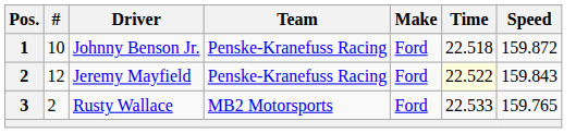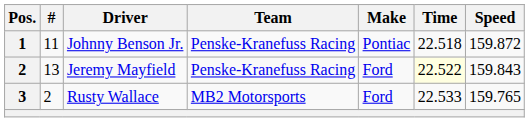Johnny Benson Jr. | #: 10 -> 11
Johnny Benson Jr. | Make: Ford -> Pontiac
Jeremy Mayfield | #: 12 -> 13
